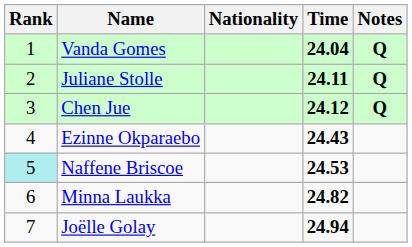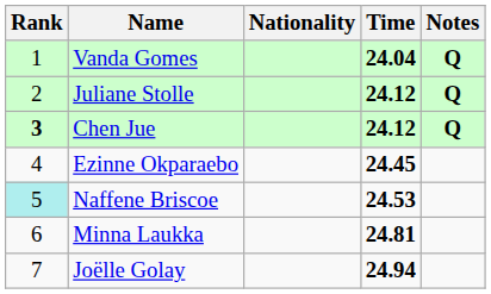Juliane Stolle | Time: 24.11 -> 24.12
Chen Jue | Rank: normal -> bold
Ezinne Okparaebo | Time: 24.43 -> 24.45
Minna Laukka | Time: 24.82 -> 24.81
